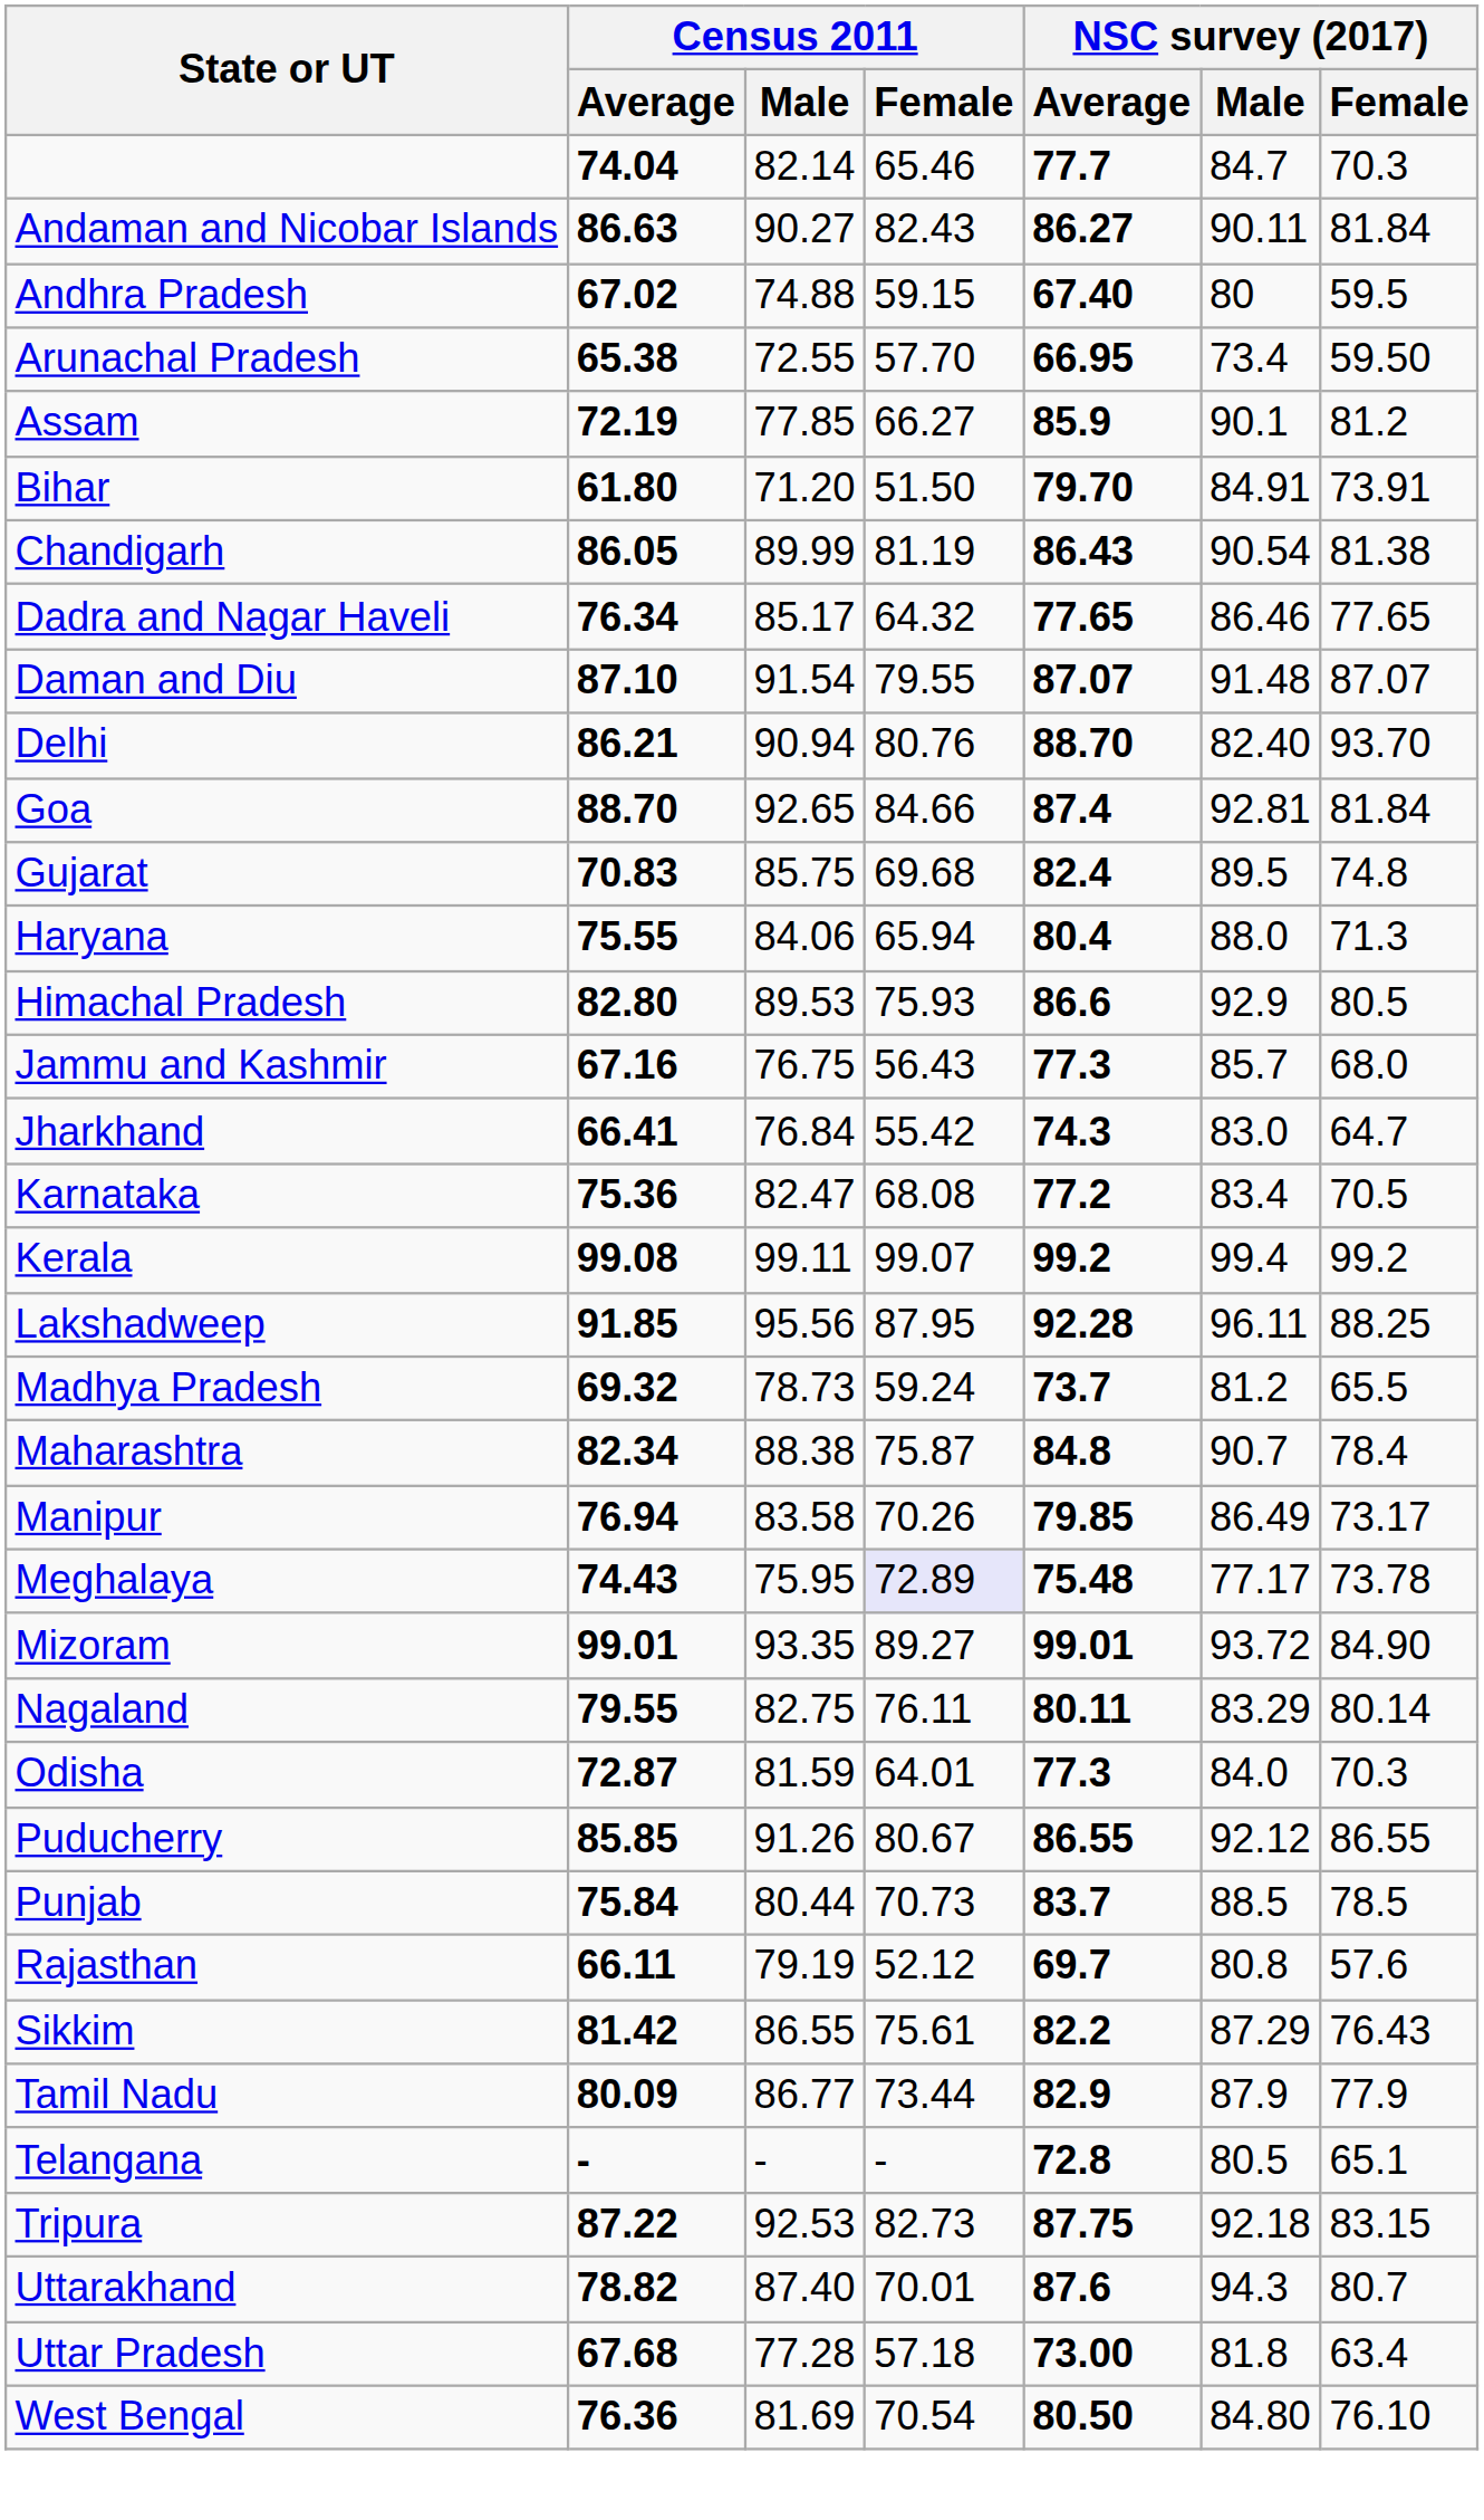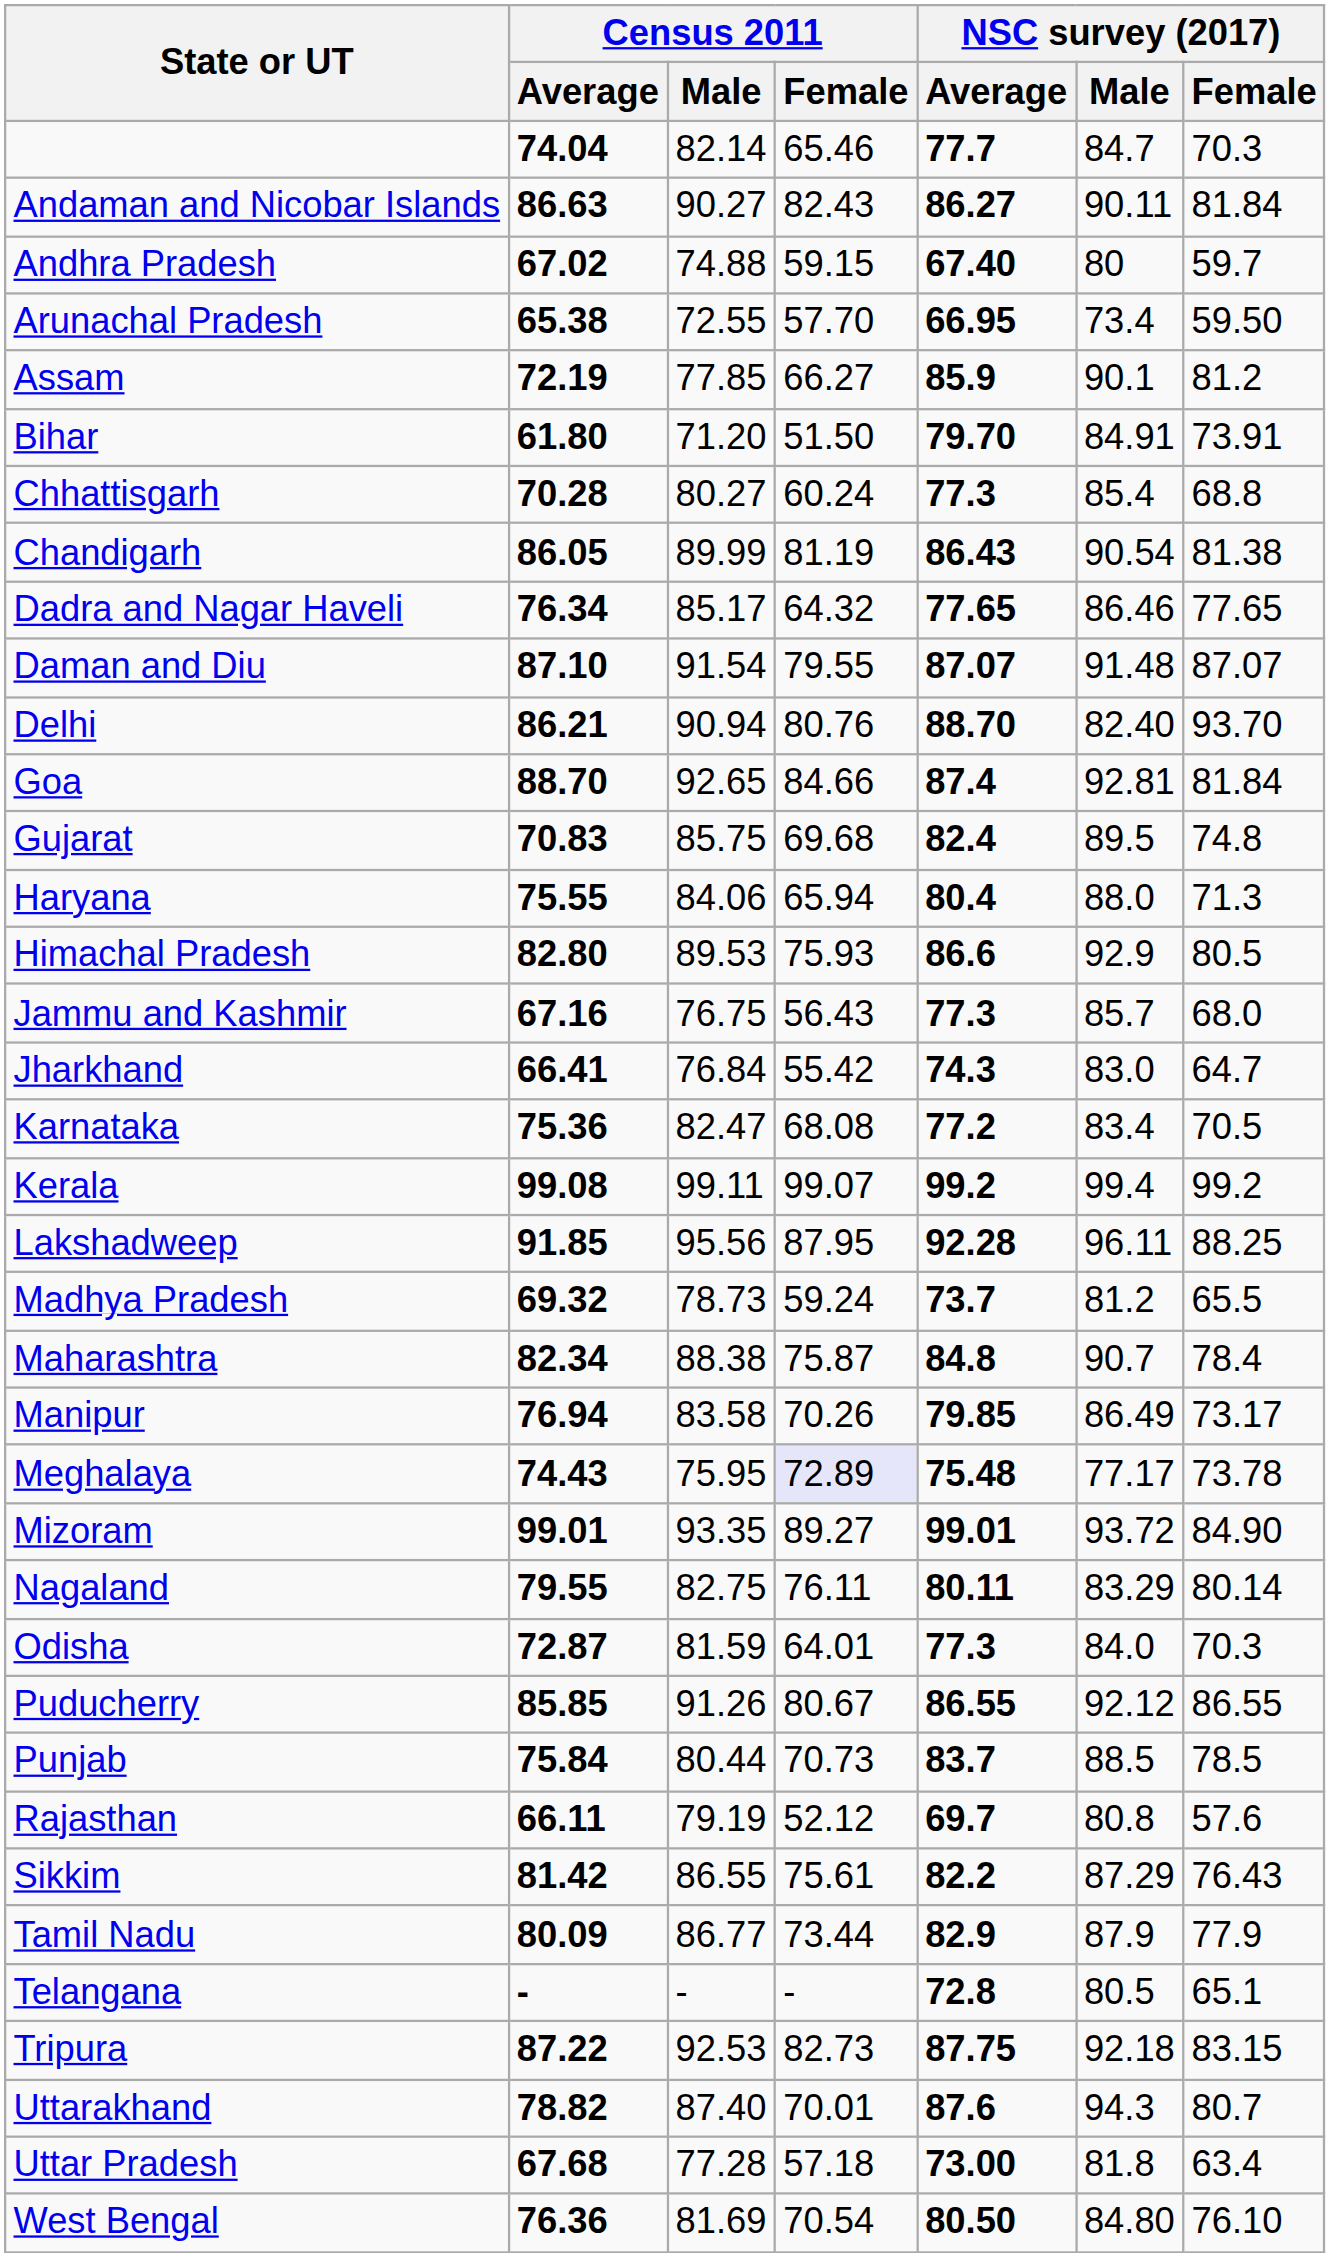Andhra Pradesh | NSC survey (2017) / Female: 59.5 -> 59.7
+ row: Chhattisgarh | 70.28 | 80.27 | 60.24 | 77.3 | 85.4 | 68.8
